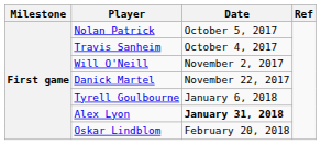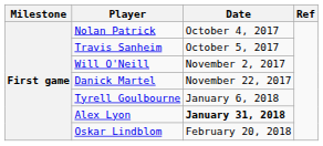Nolan Patrick | Date: October 5, 2017 -> October 4, 2017
Travis Sanheim | Date: October 4, 2017 -> October 5, 2017
